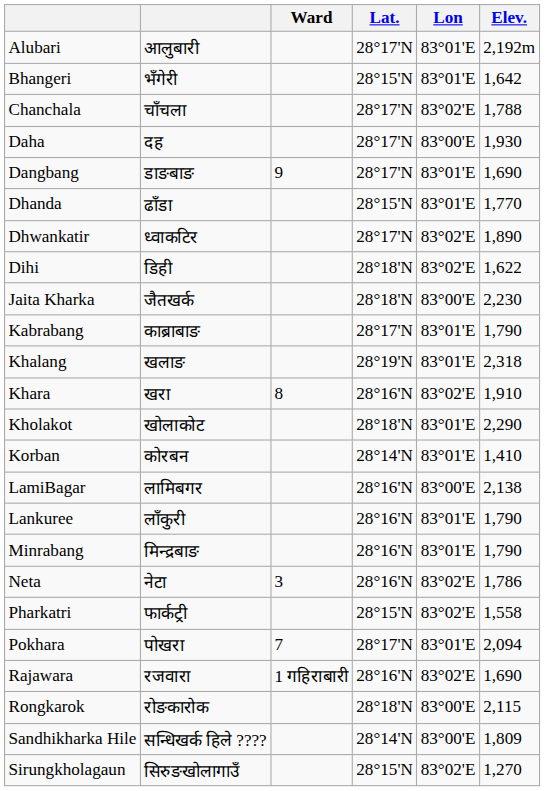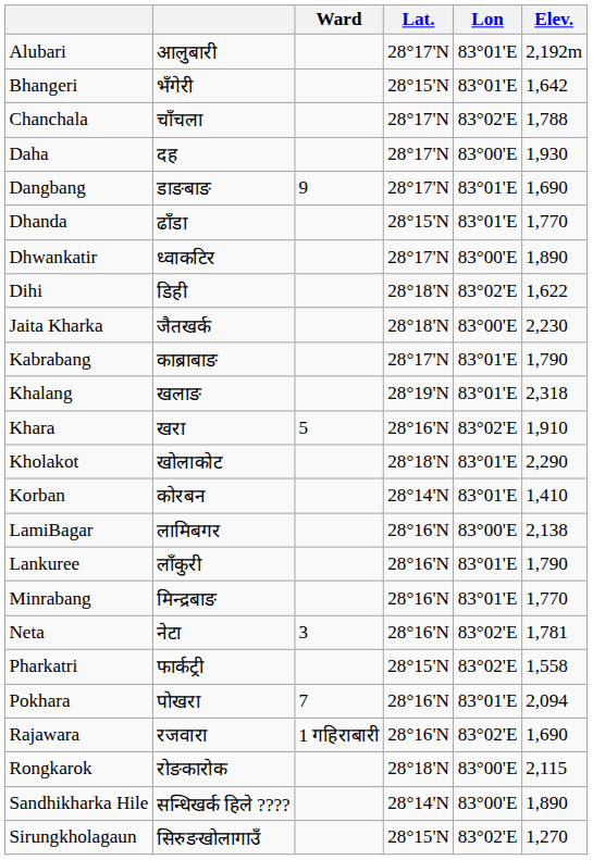Dhwankatir | Lon: 83°02'E -> 83°00'E
Khara | Ward: 8 -> 5
Minrabang | Elev.: 1,790 -> 1,770
Neta | Elev.: 1,786 -> 1,781
Pokhara | Lat.: 28°17'N -> 28°16'N
Sandhikharka Hile | Elev.: 1,809 -> 1,890
